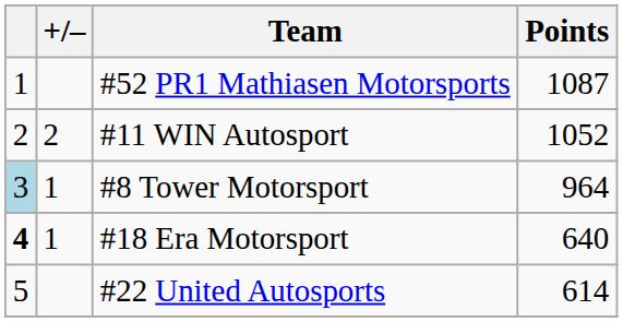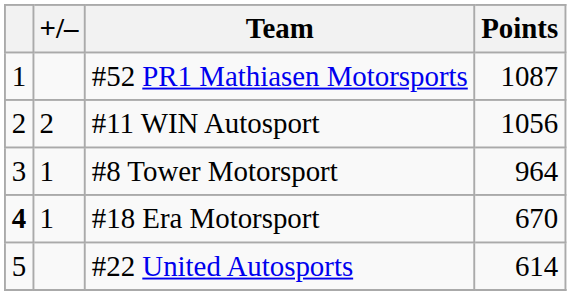#11 WIN Autosport | Points: 1052 -> 1056
#8 Tower Motorsport | column 1: lightblue background -> no background
#18 Era Motorsport | Points: 640 -> 670
